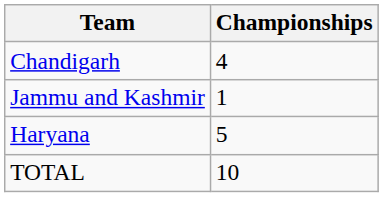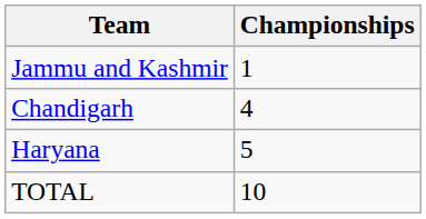rows swapped: Chandigarh <-> Jammu and Kashmir
